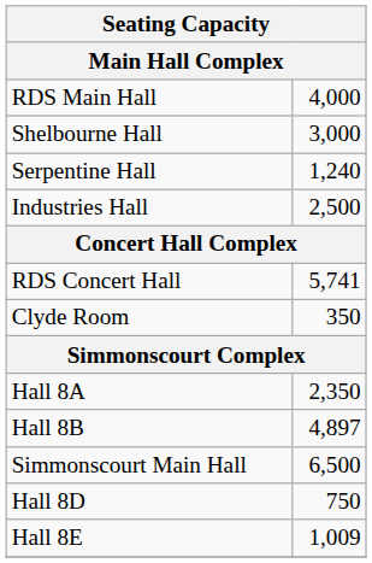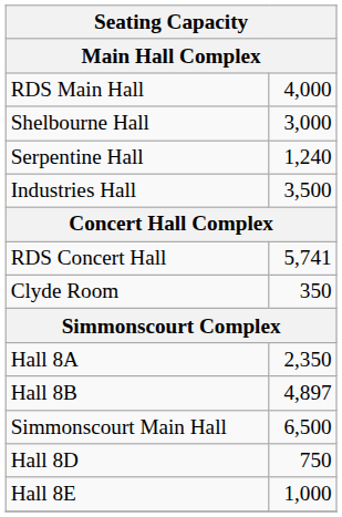Industries Hall | column 2: 2,500 -> 3,500
Hall 8E | column 2: 1,009 -> 1,000
